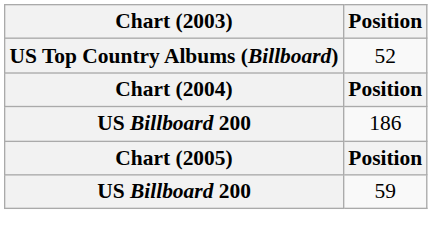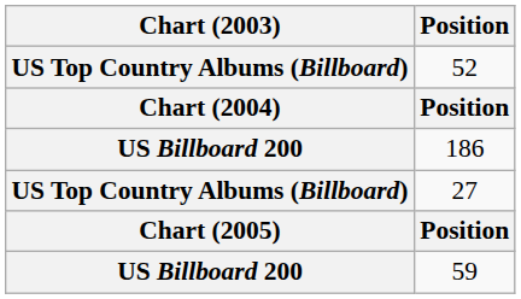+ row: US Top Country Albums (Billboard) | 27
